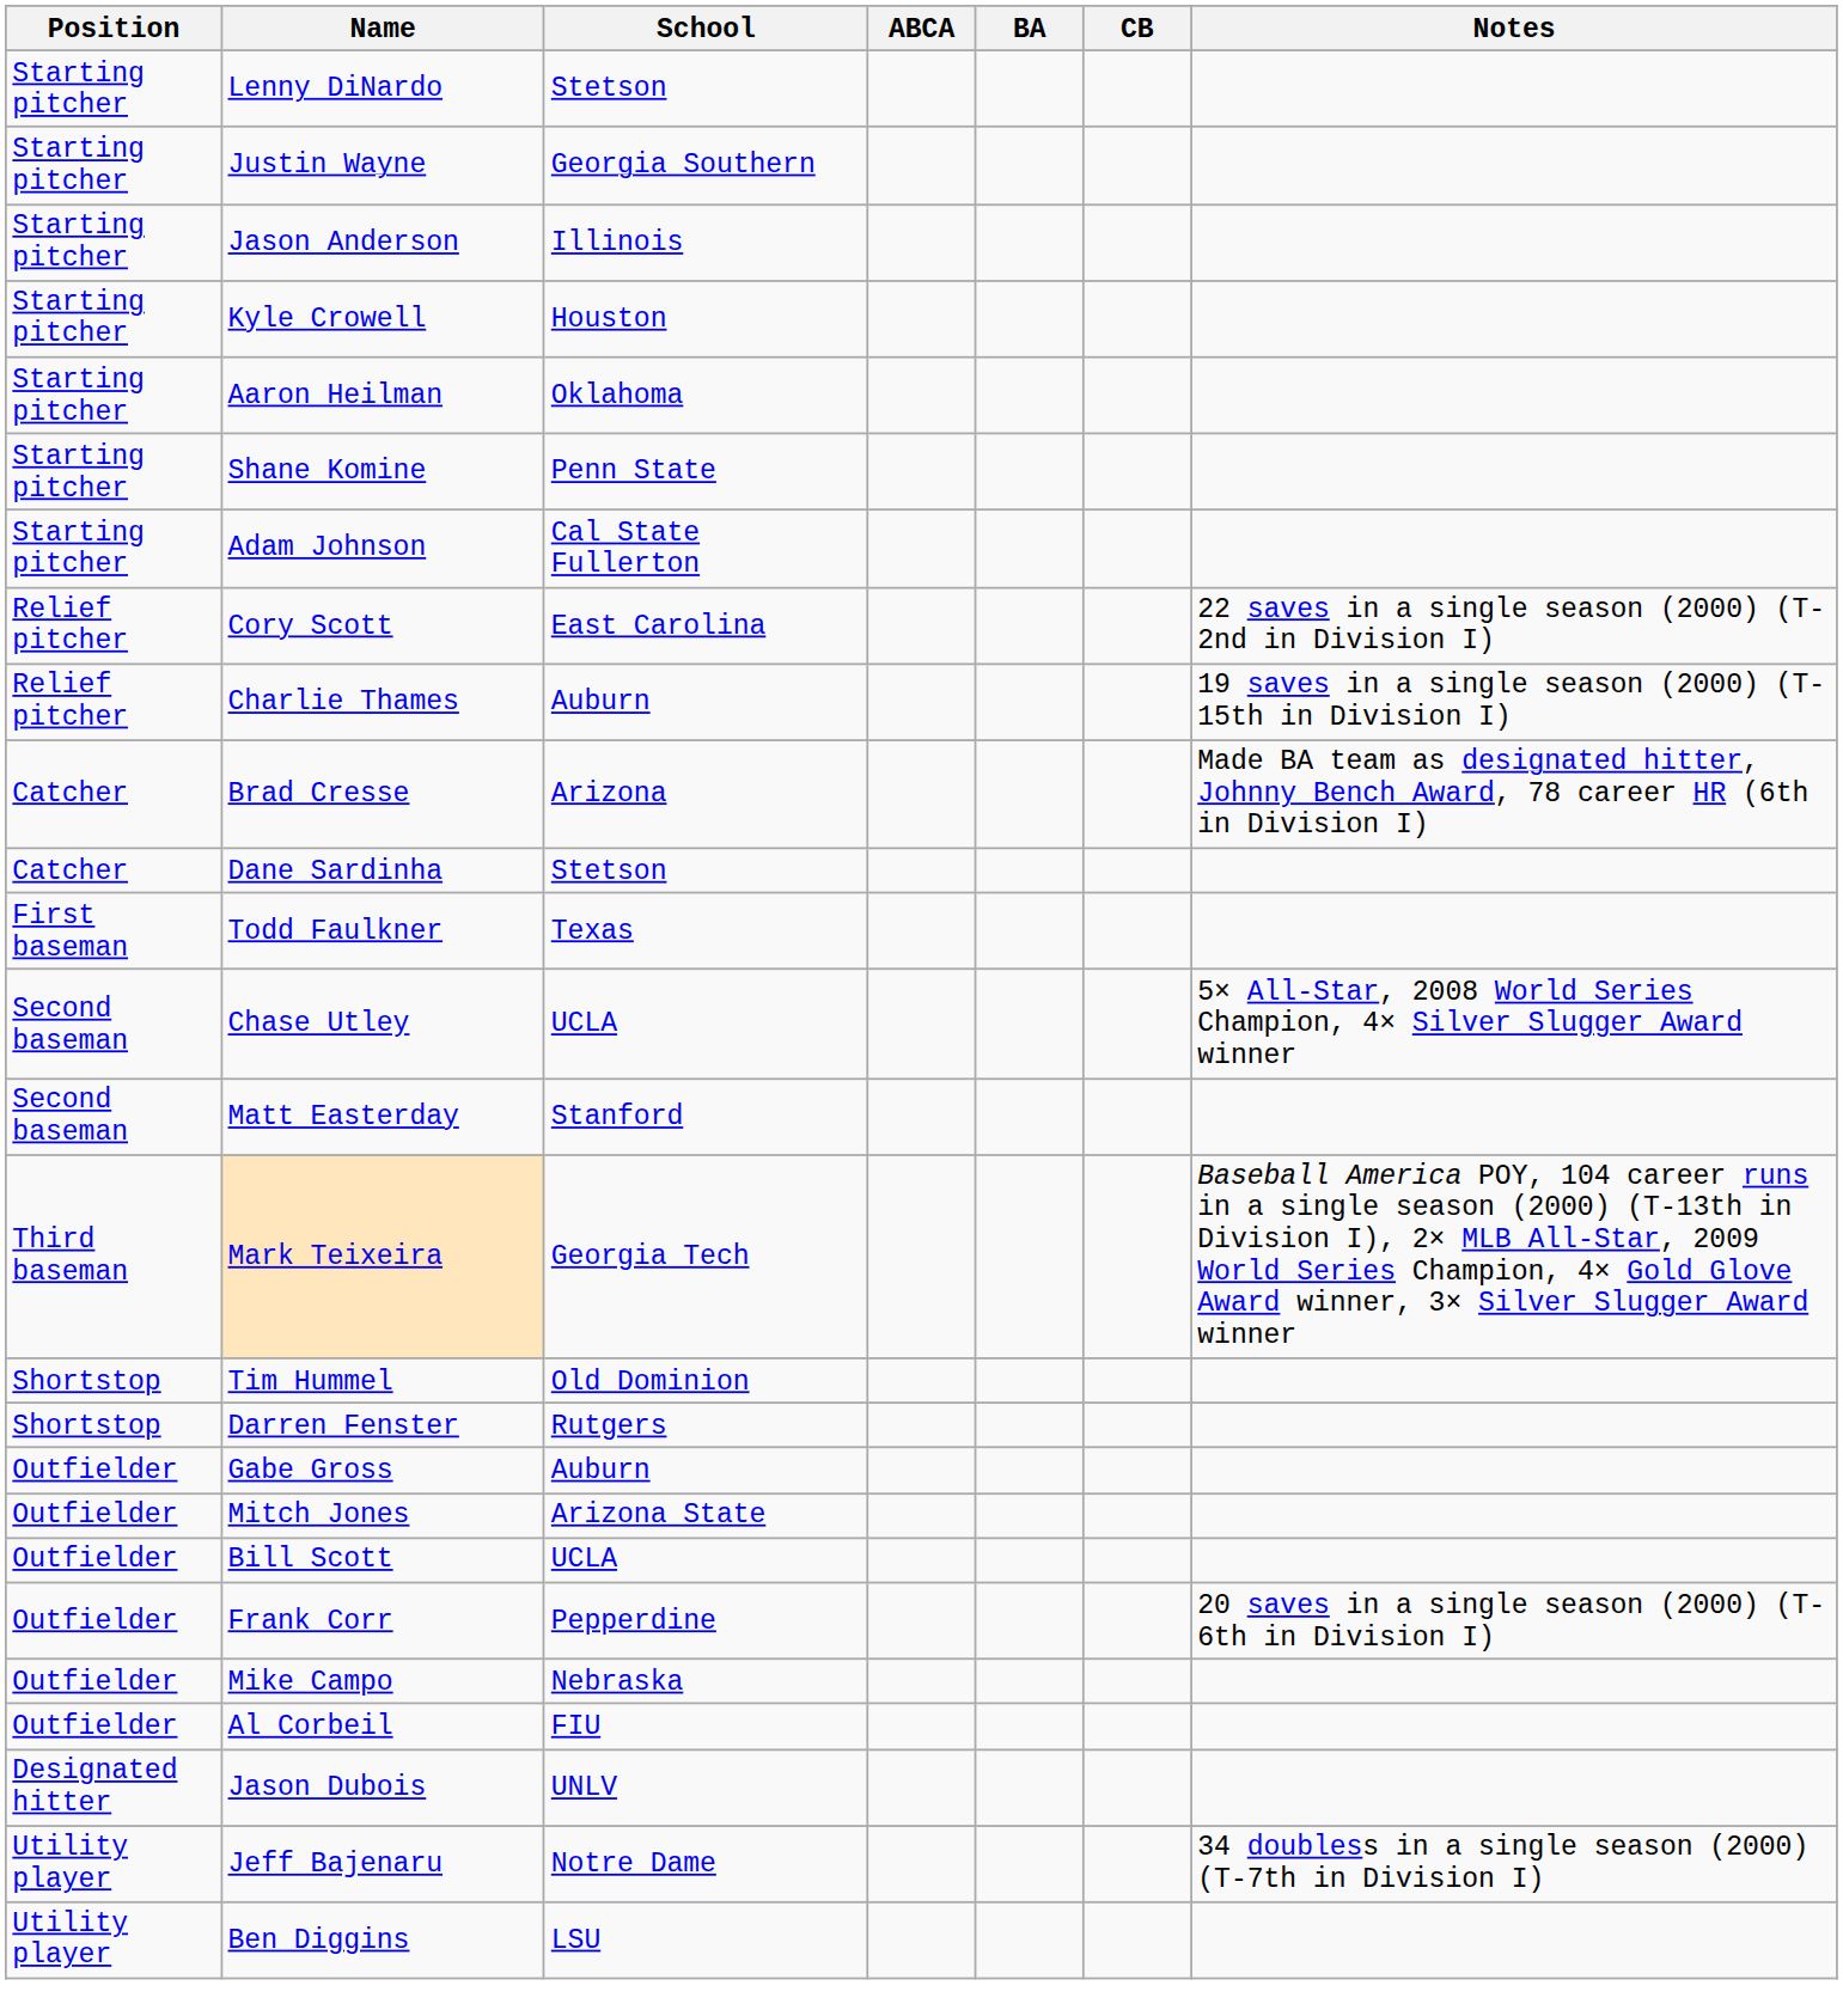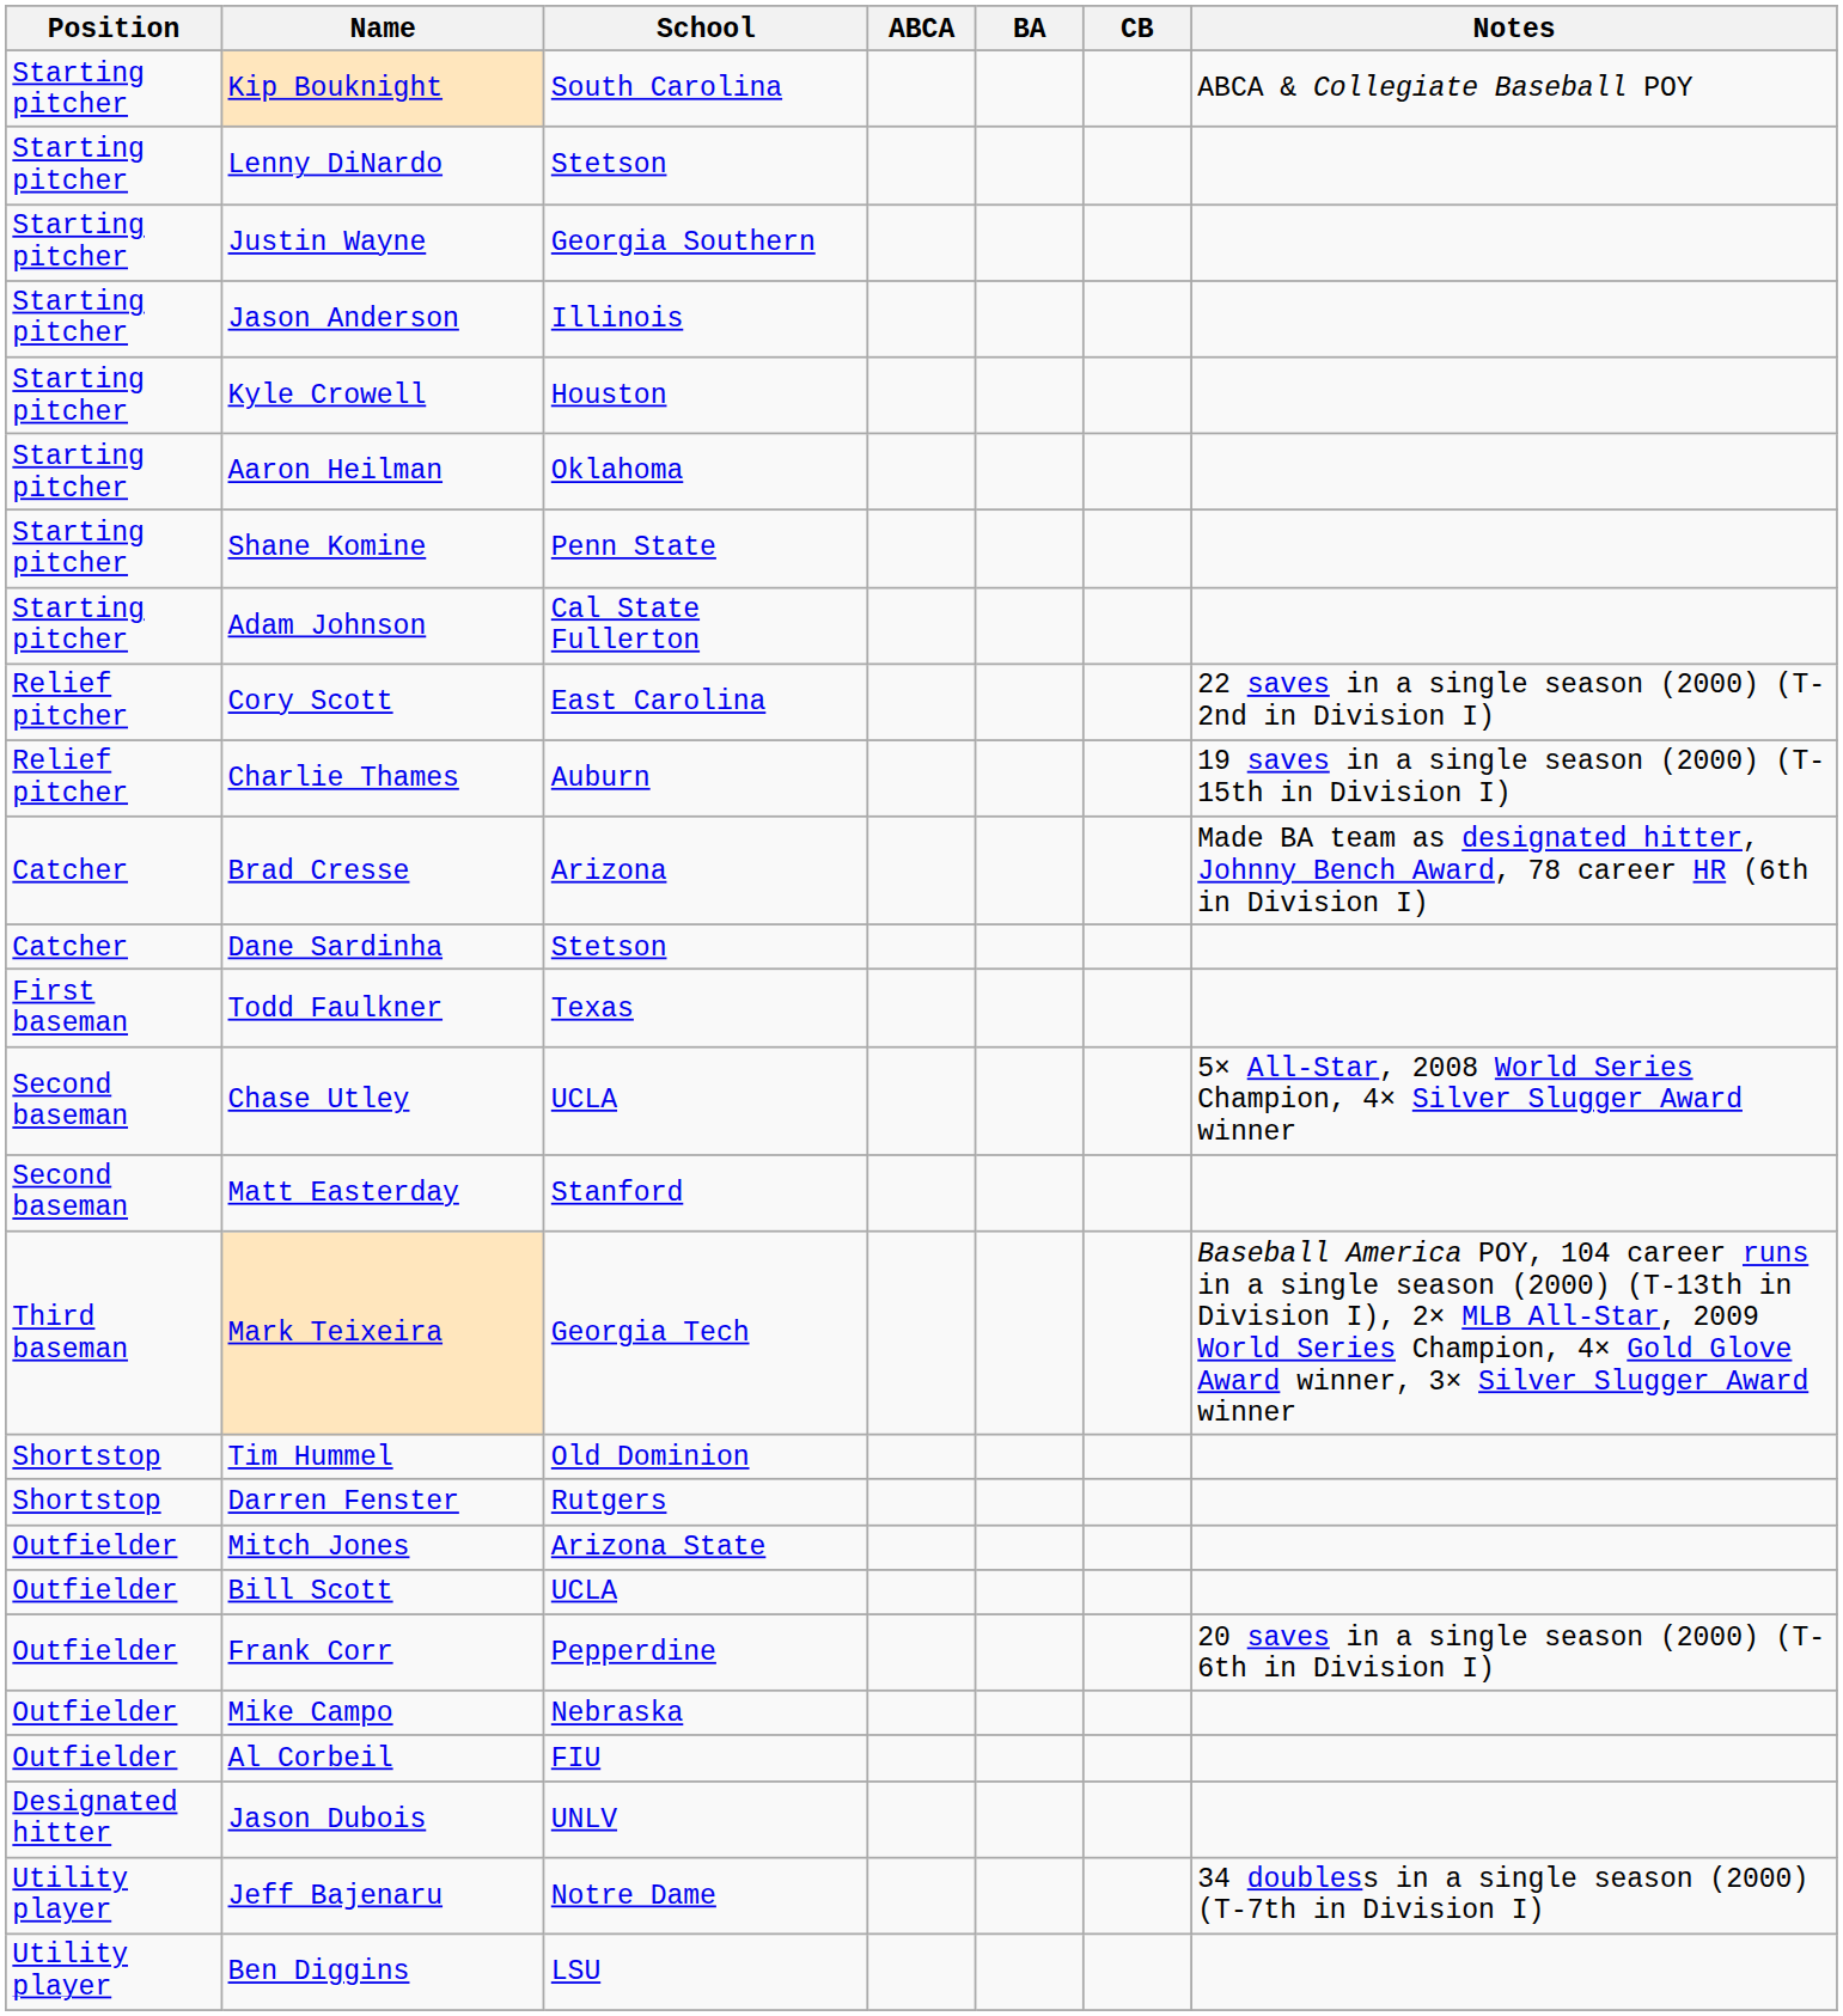+ row: Starting pitcher | Kip Bouknight | South Carolina | ABCA & Collegiate Baseball POY
- row: Outfielder | Gabe Gross | Auburn
